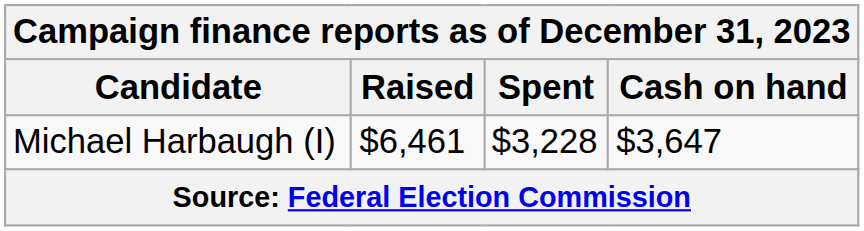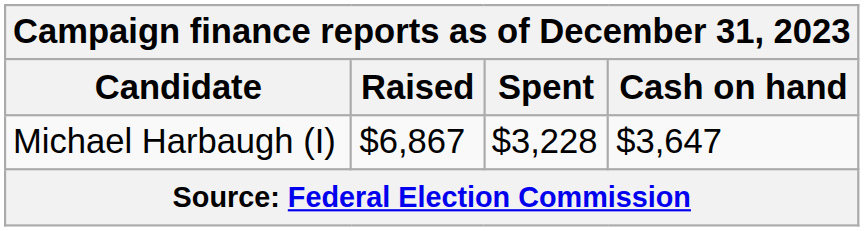Michael Harbaugh (I) | Raised: $6,461 -> $6,867
